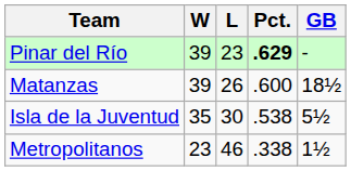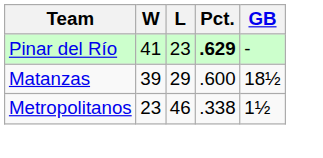Pinar del Río | W: 39 -> 41
Matanzas | L: 26 -> 29
- row: Isla de la Juventud | 35 | 30 | .538 | 5½
